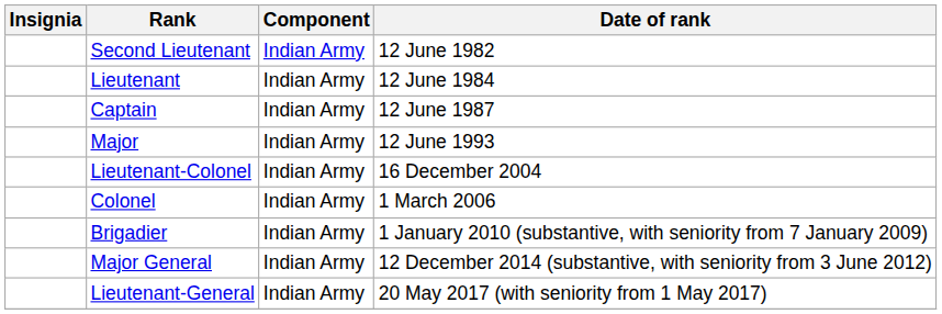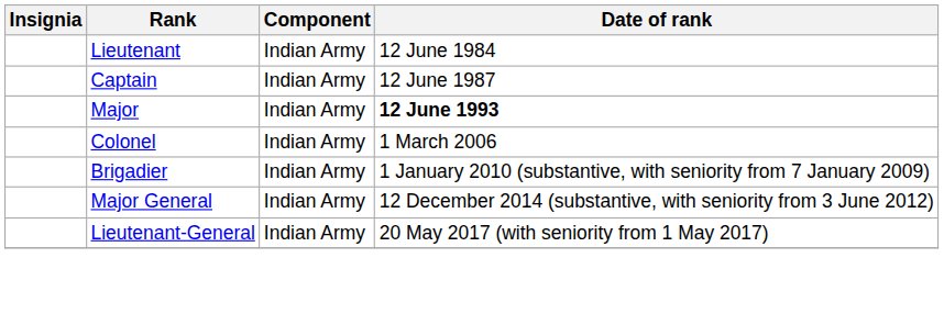- row: Second Lieutenant | Indian Army | 12 June 1982
Major | Date of rank: normal -> bold
- row: Lieutenant-Colonel | Indian Army | 16 December 2004
